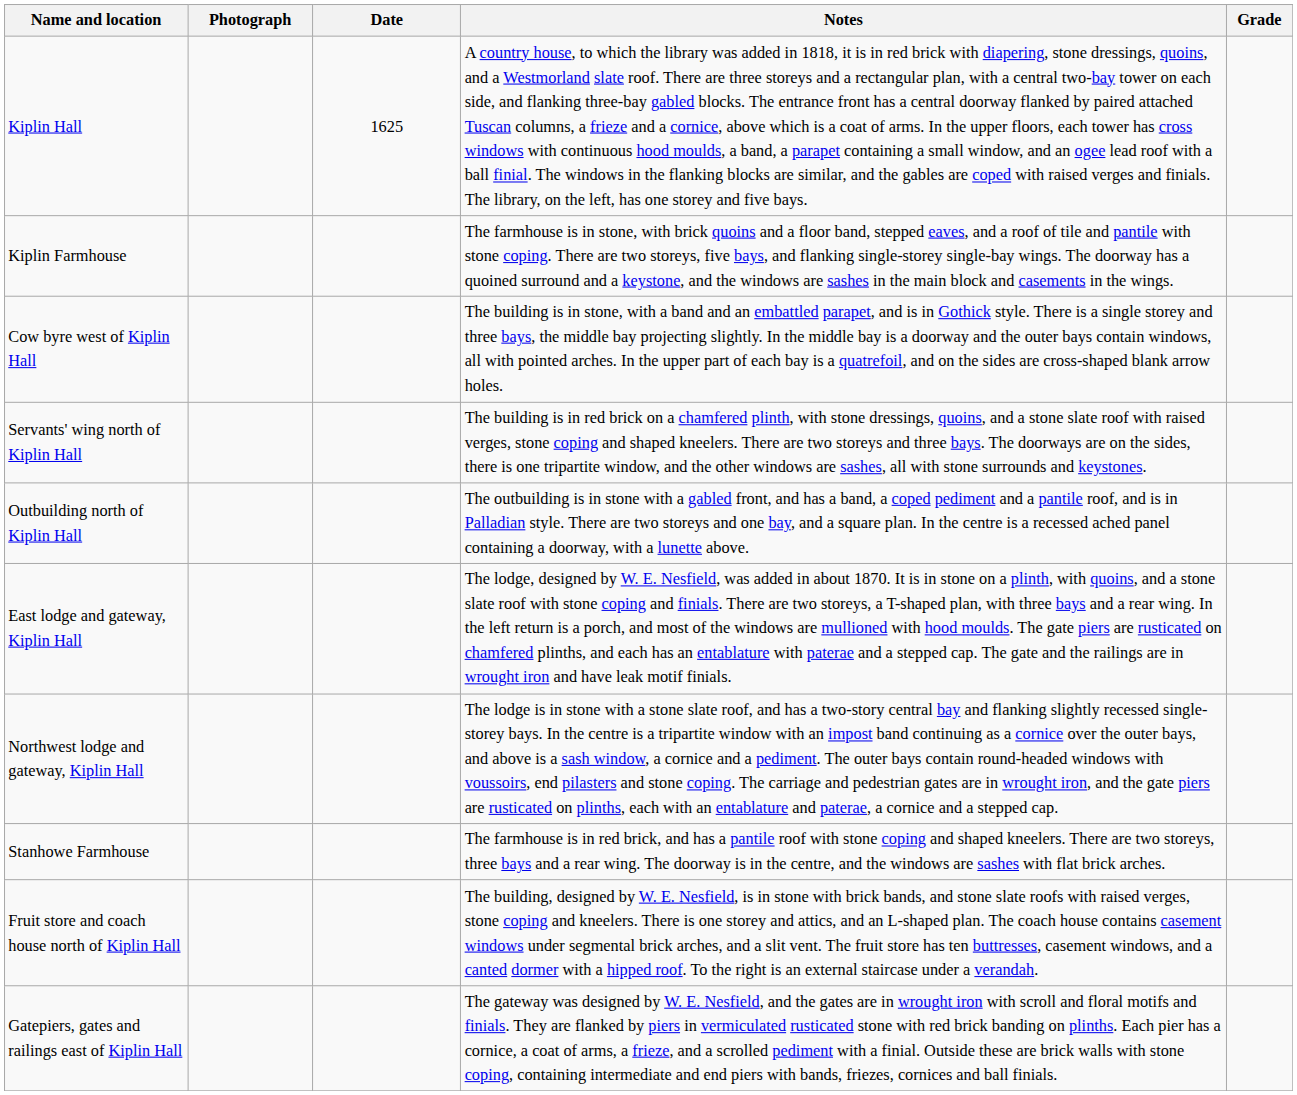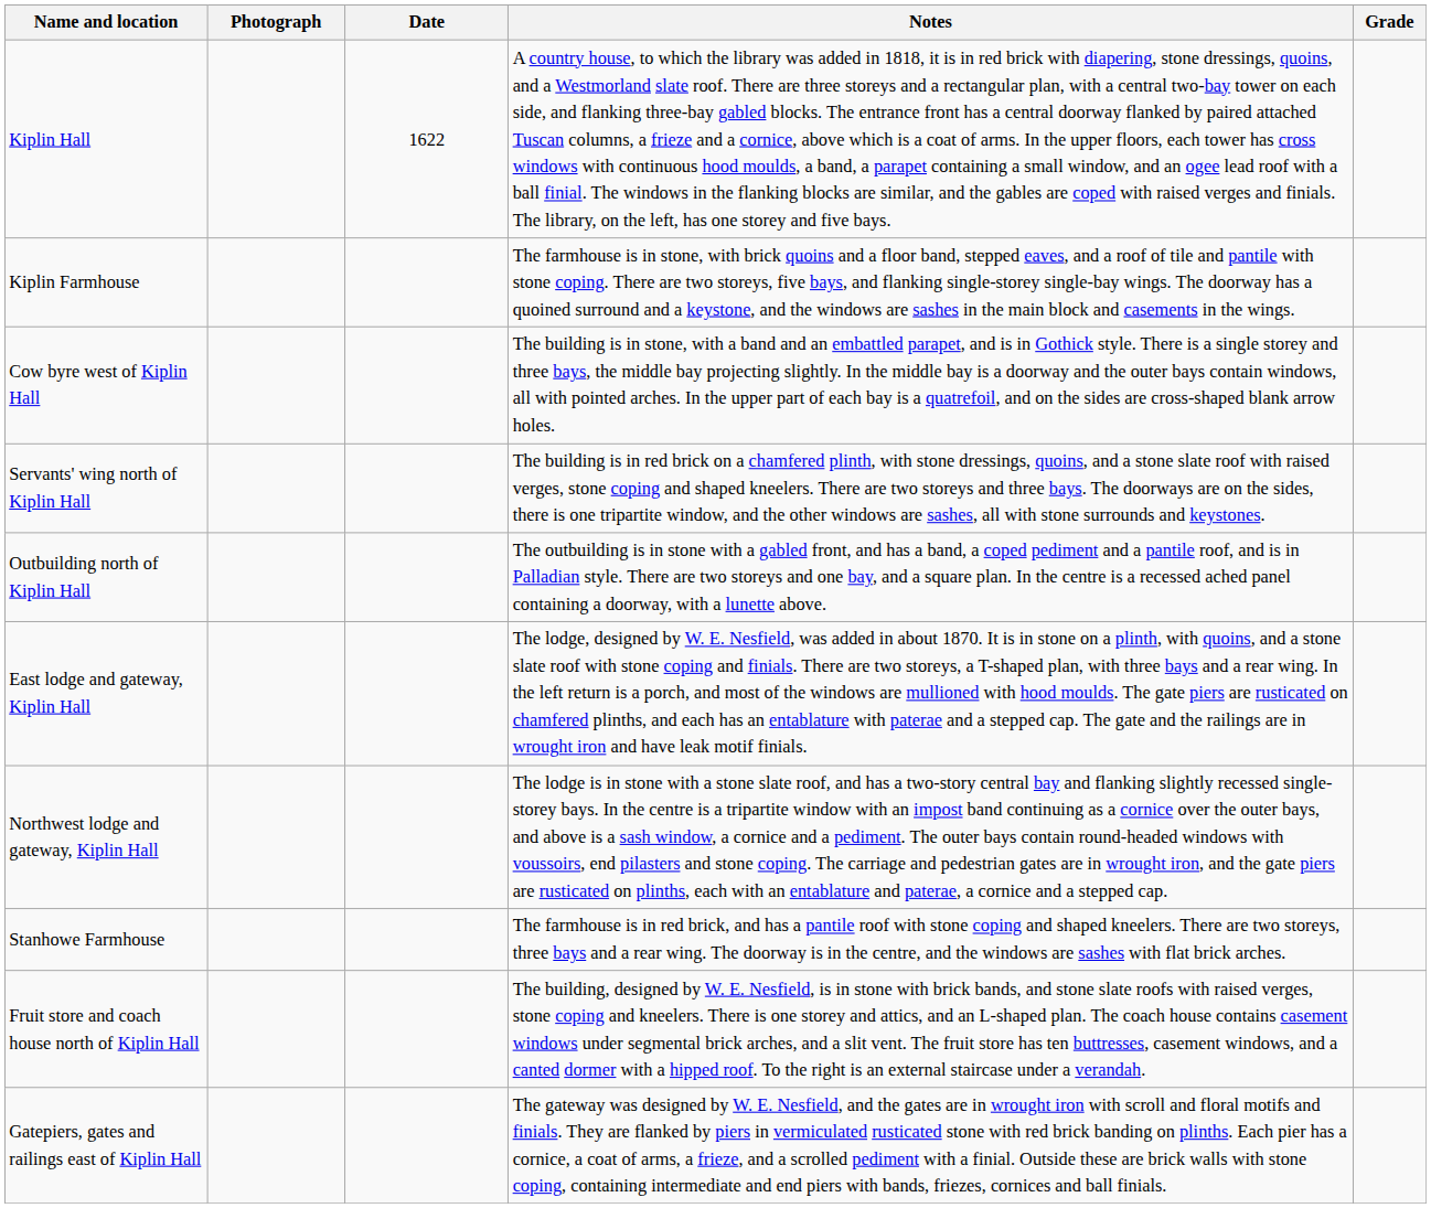Kiplin Hall | Date: 1625 -> 1622
